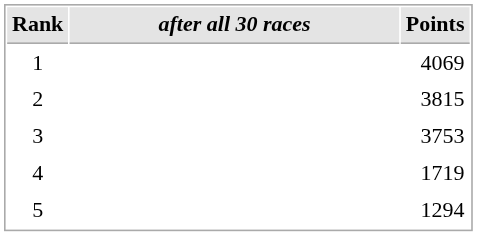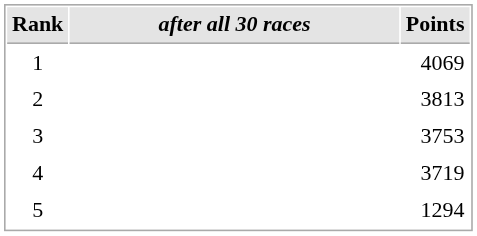2 | Points: 3815 -> 3813
4 | Points: 1719 -> 3719
